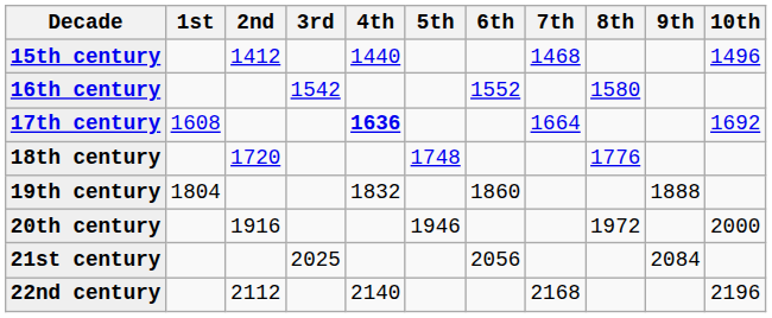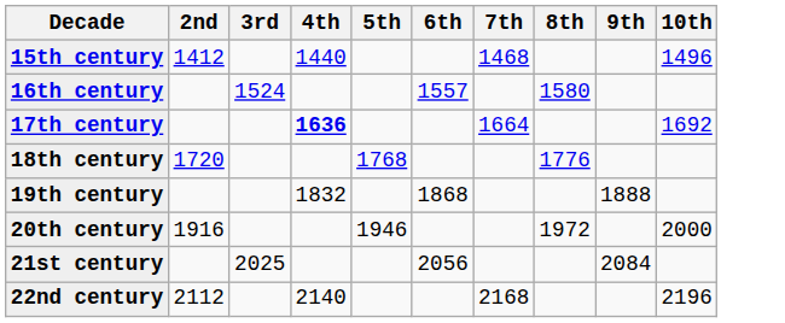- column: 1st | 1608 | 1804
16th century | 3rd: 1542 -> 1524
16th century | 6th: 1552 -> 1557
18th century | 5th: 1748 -> 1768
19th century | 6th: 1860 -> 1868
